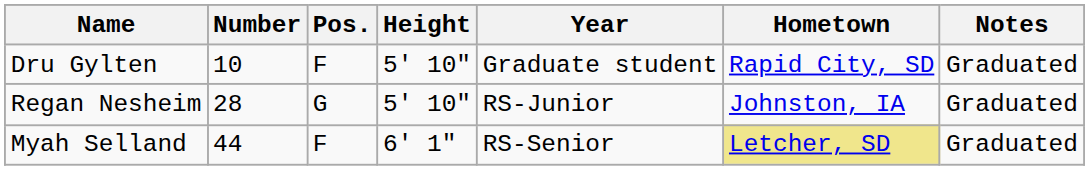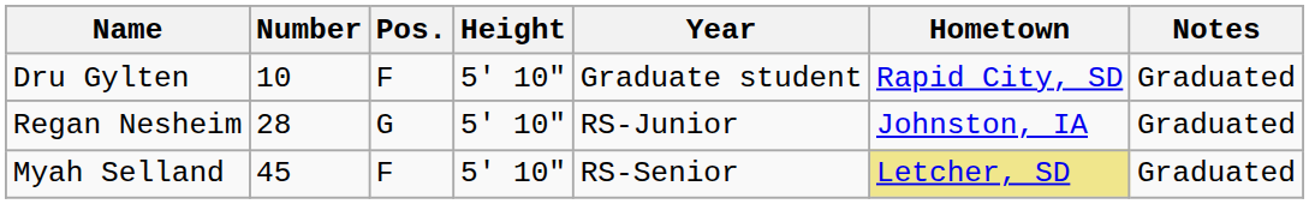Myah Selland | Number: 44 -> 45
Myah Selland | Height: 6' 1" -> 5' 10"
